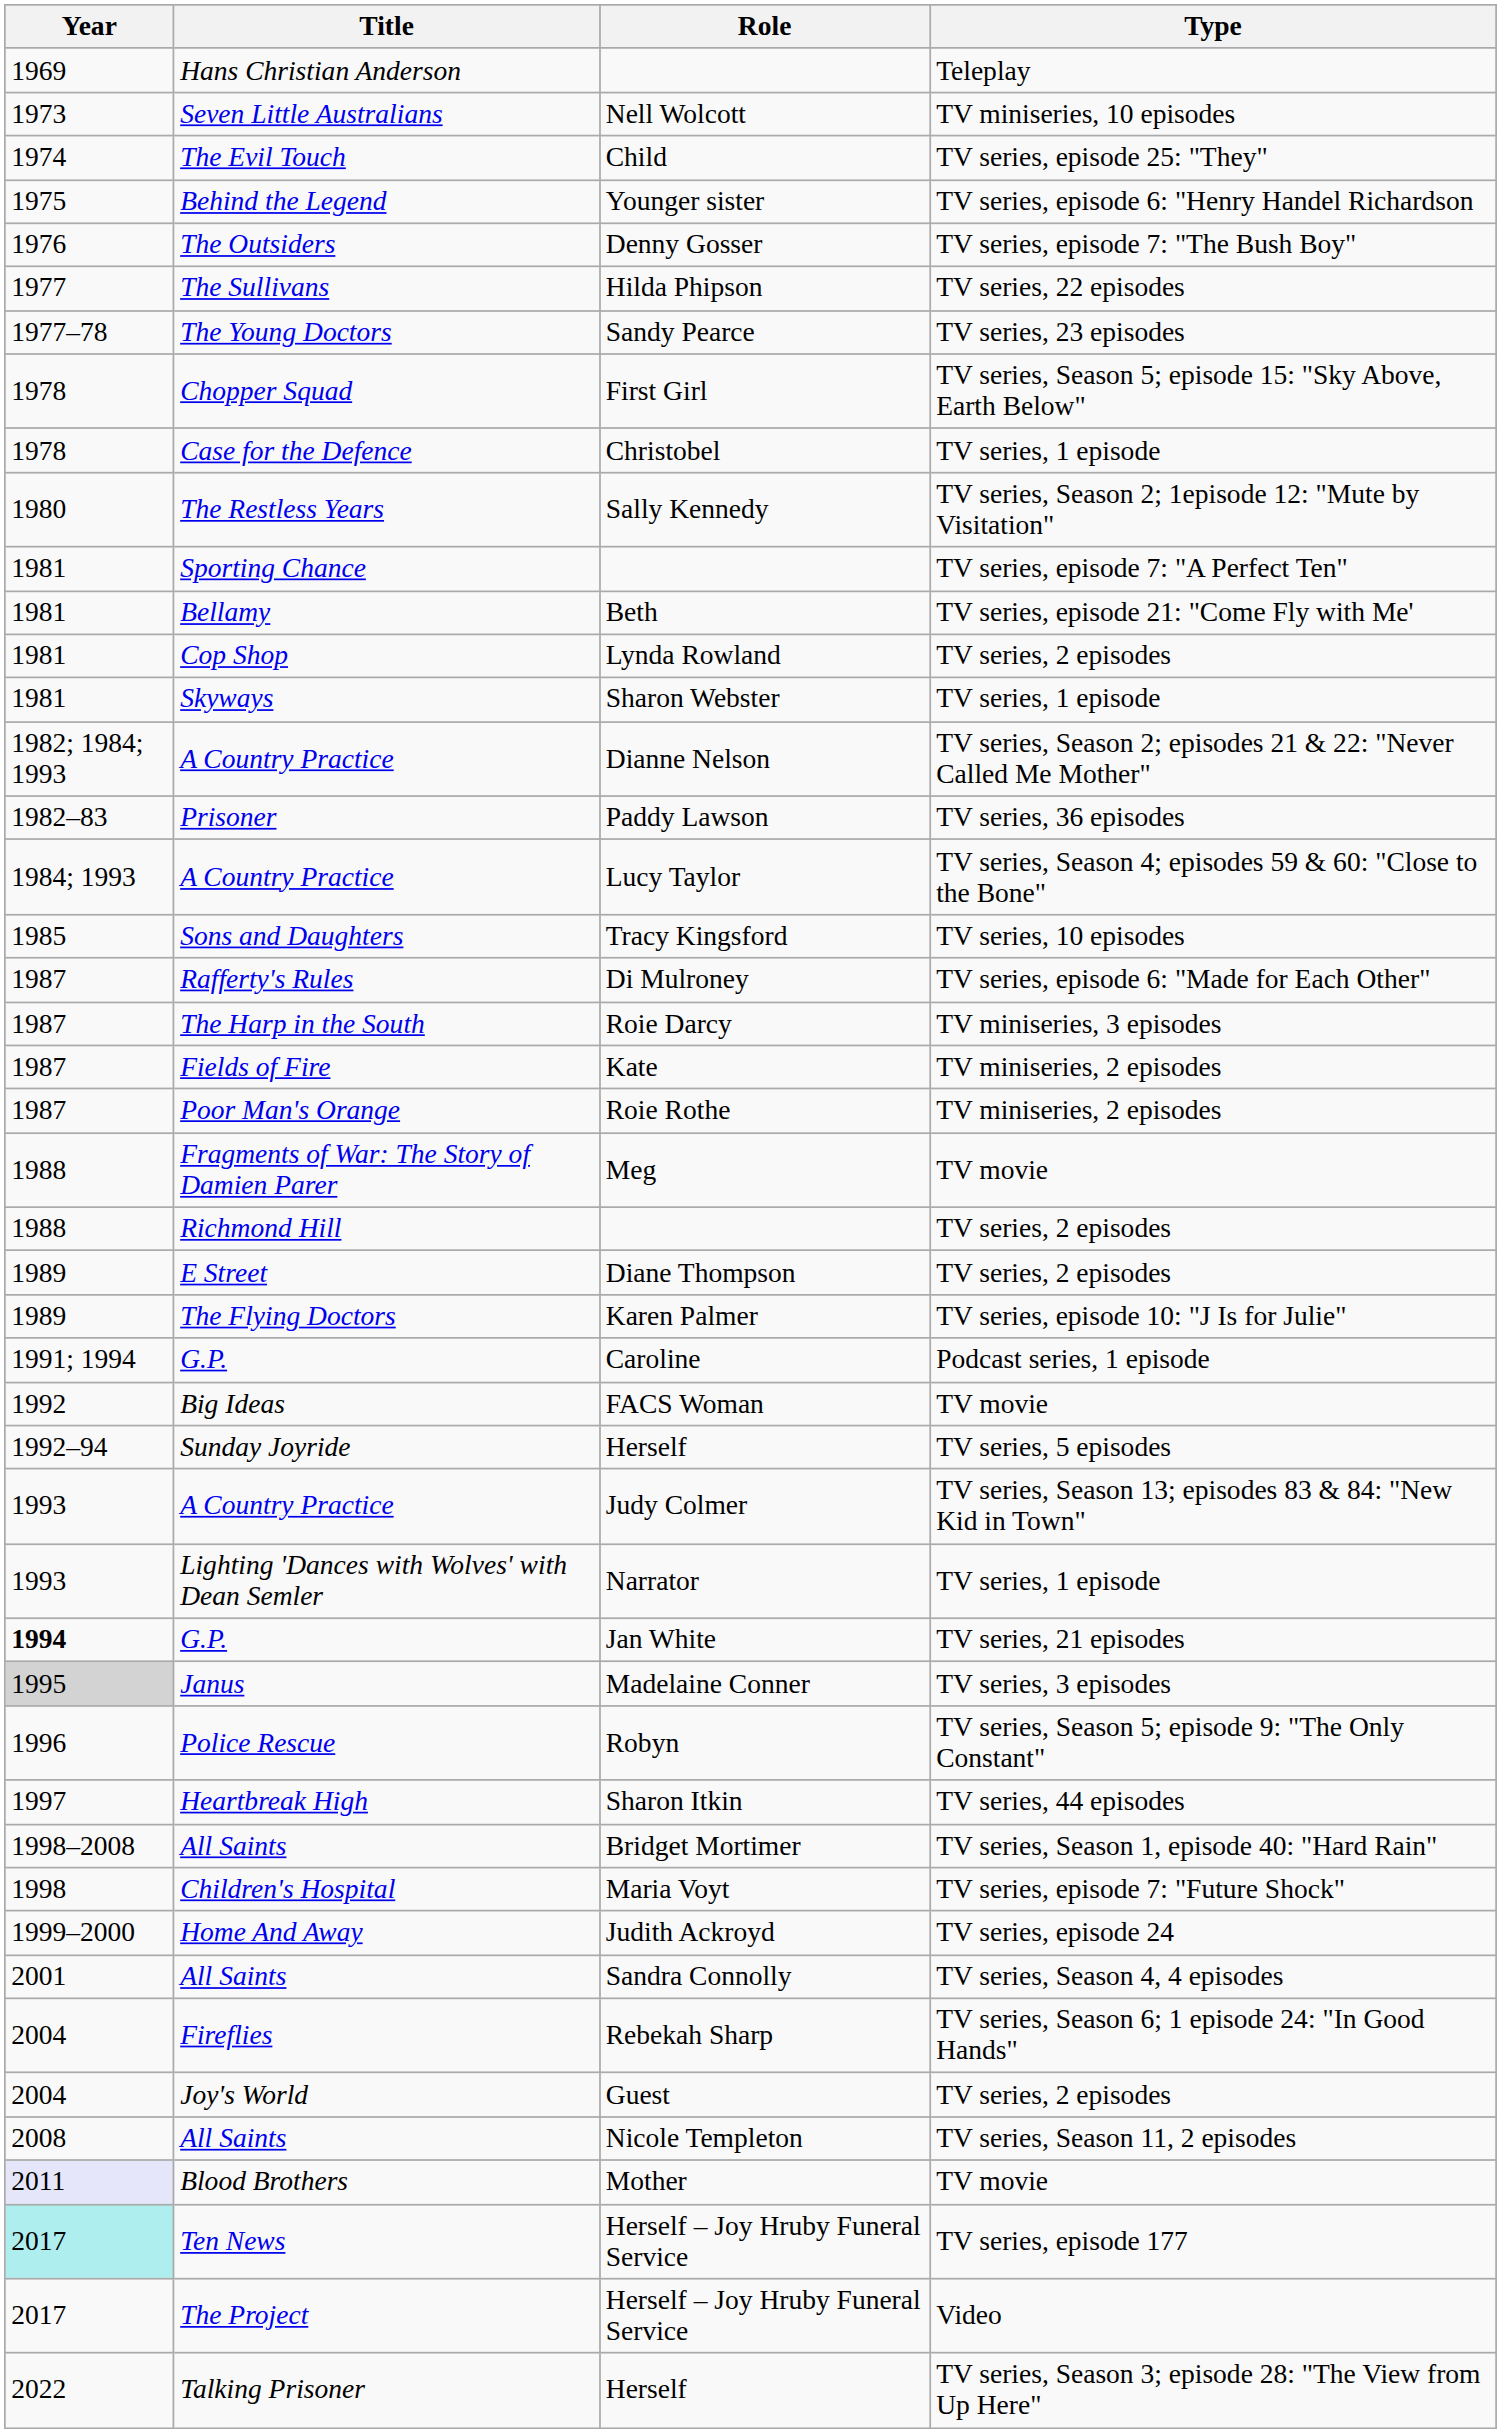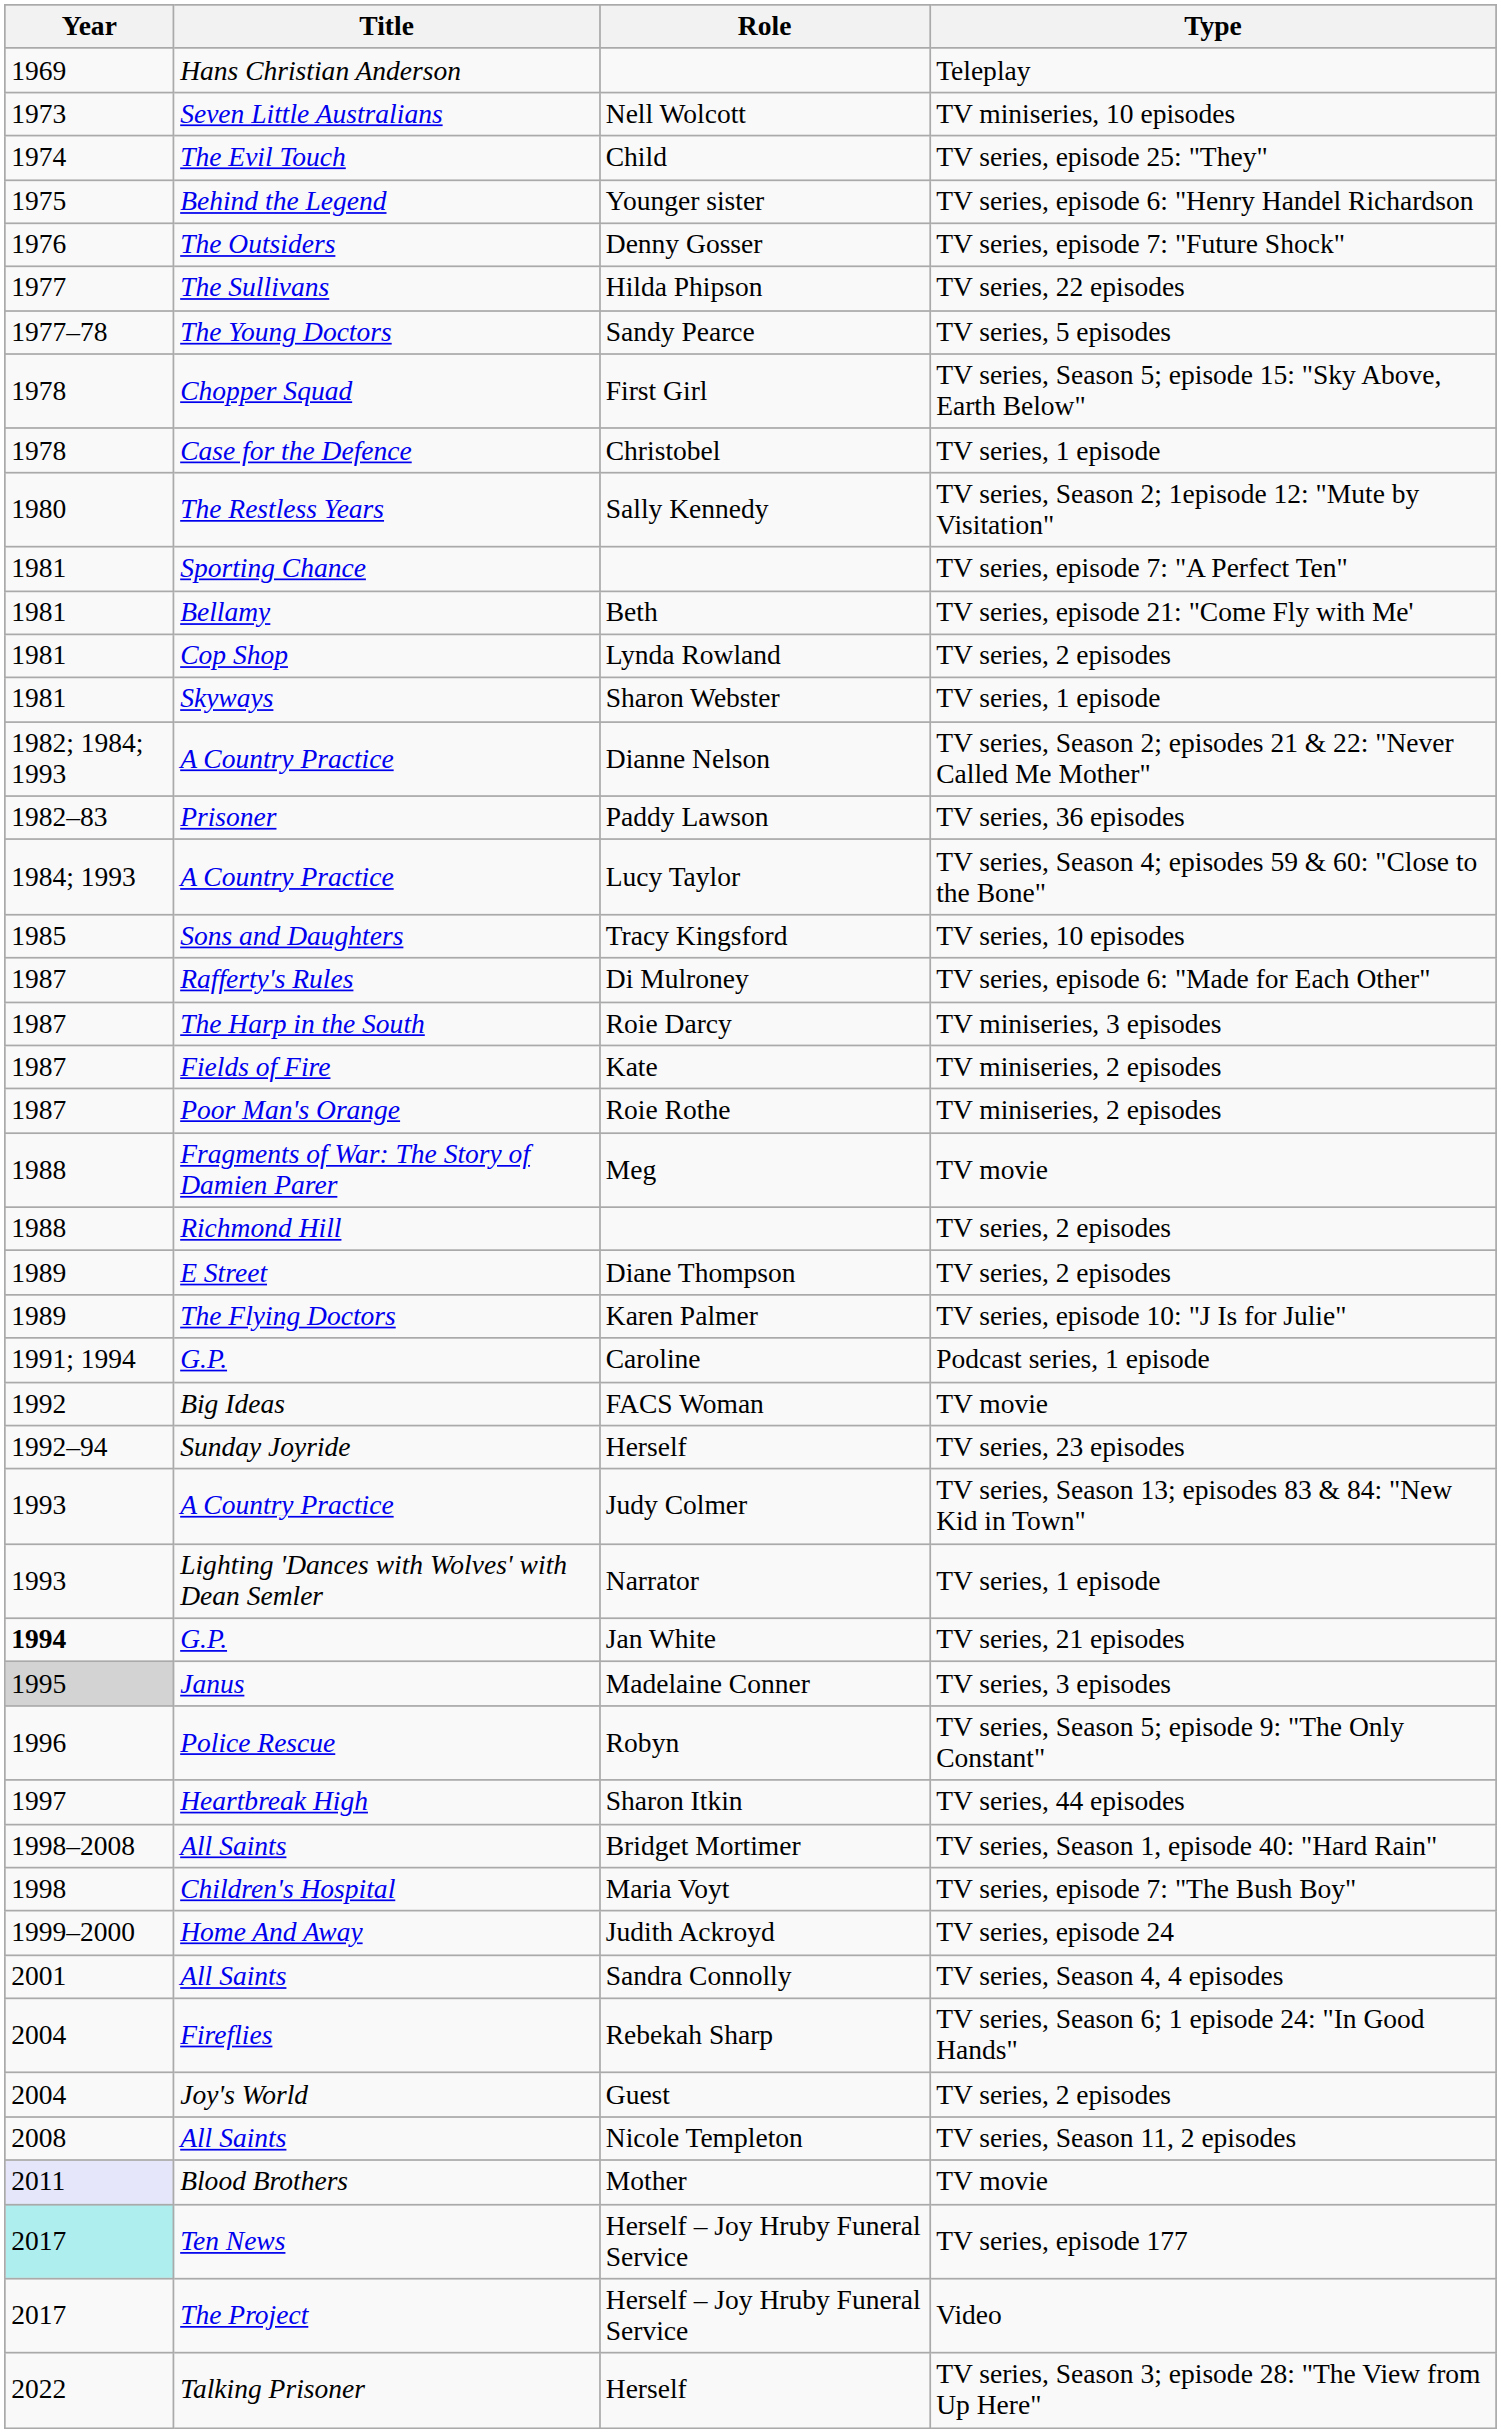Denny Gosser | Type: TV series, episode 7: "The Bush Boy" -> TV series, episode 7: "Future Shock"
Sandy Pearce | Type: TV series, 23 episodes -> TV series, 5 episodes
Sunday Joyride / Herself | Type: TV series, 5 episodes -> TV series, 23 episodes
Maria Voyt | Type: TV series, episode 7: "Future Shock" -> TV series, episode 7: "The Bush Boy"
